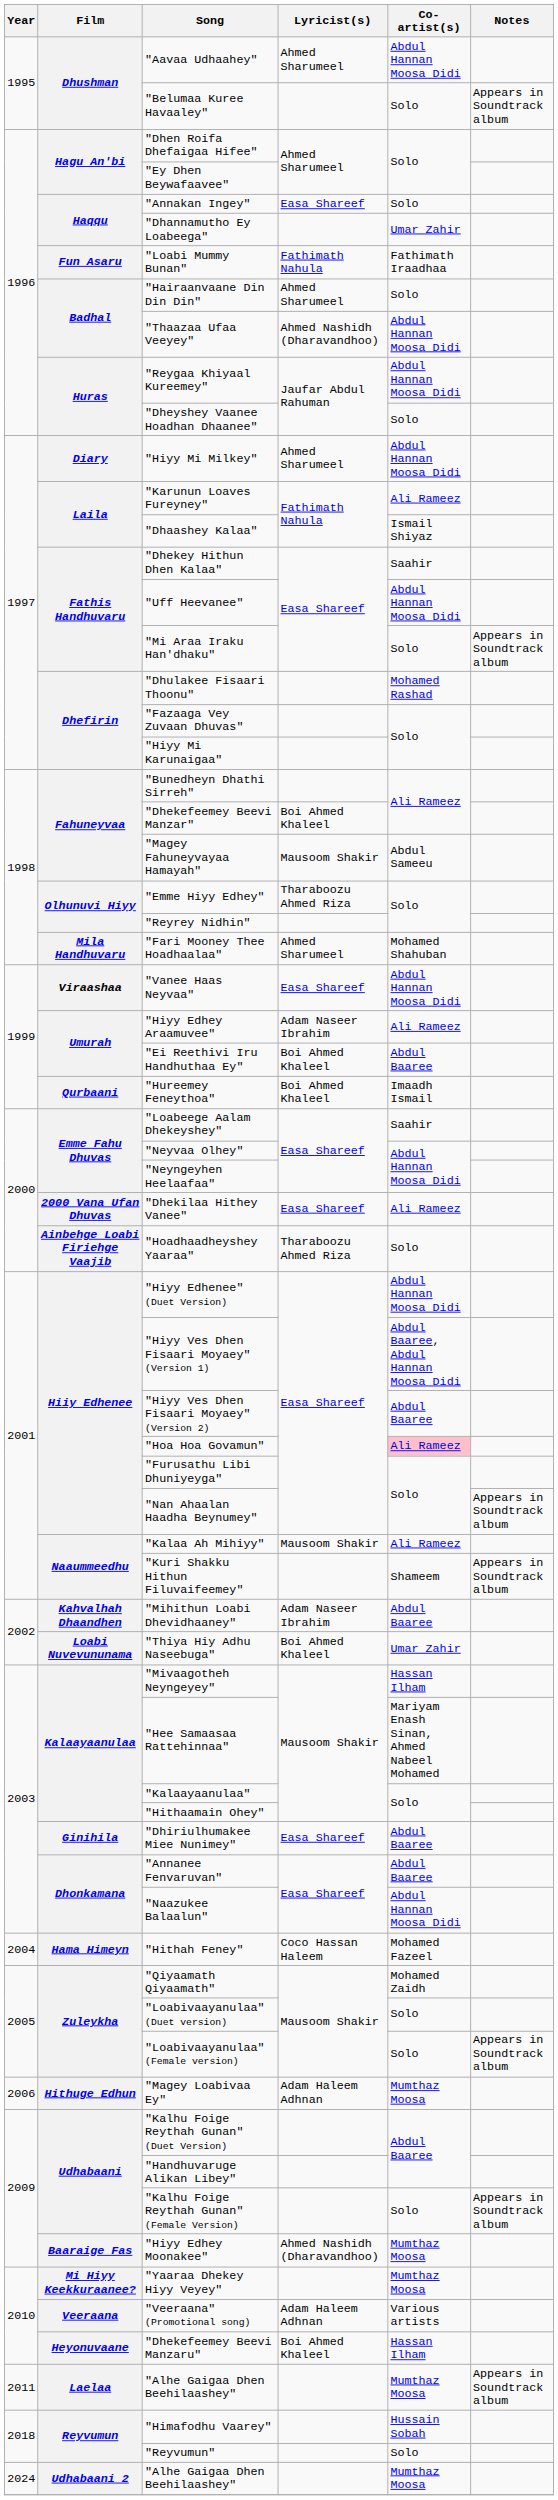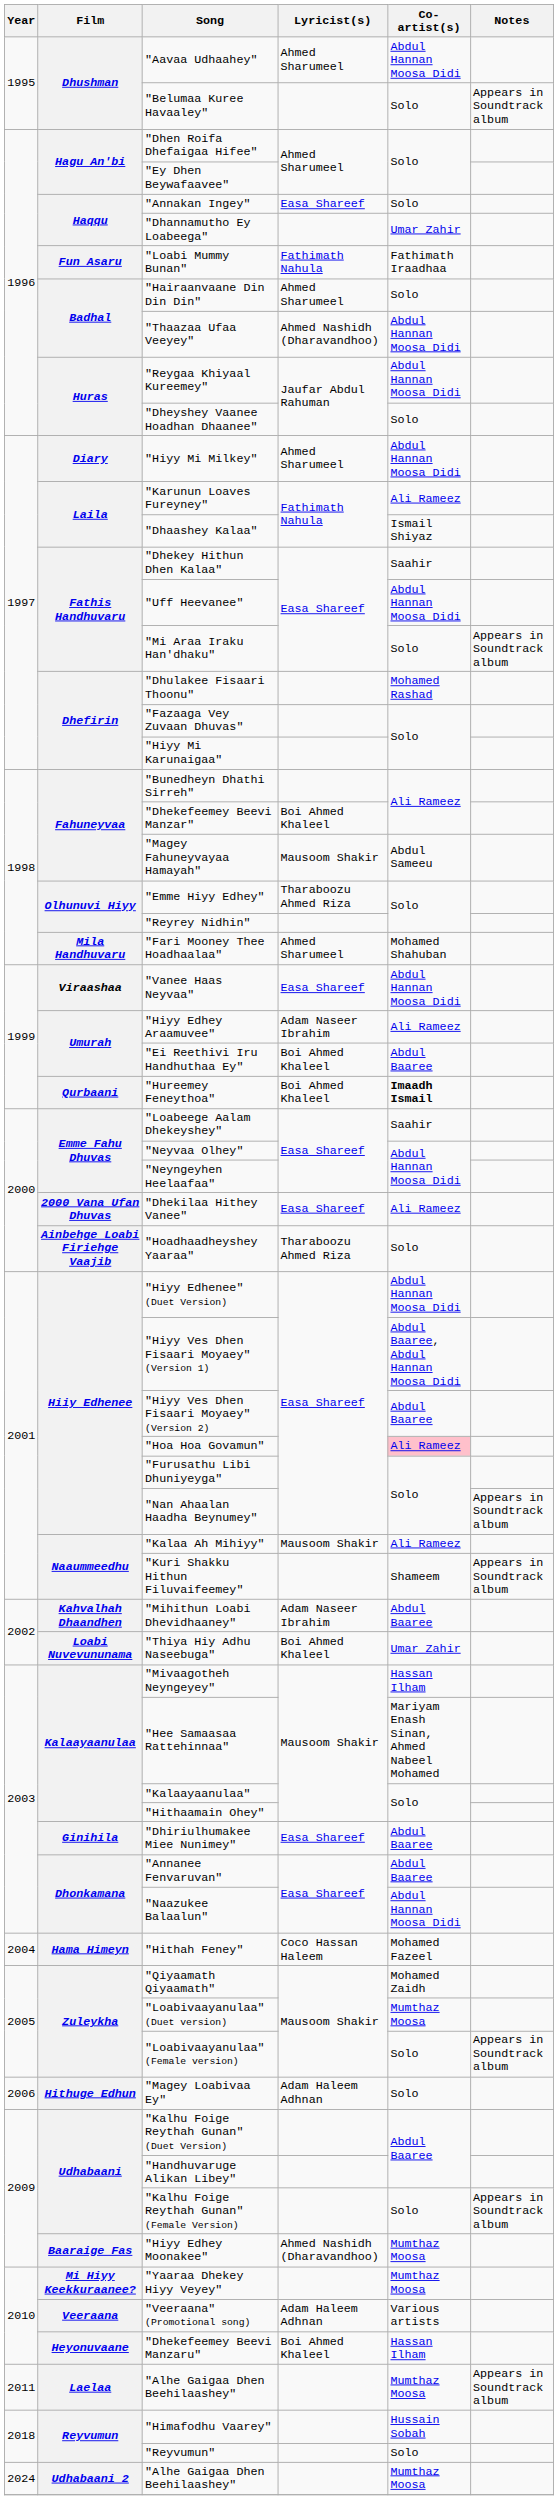"Hureemey Feneythoa" | Co-artist(s): normal -> bold
"Loabivaayanulaa" (Duet version) | Co-artist(s): Solo -> Mumthaz Moosa
"Magey Loabivaa Ey" | Co-artist(s): Mumthaz Moosa -> Solo
